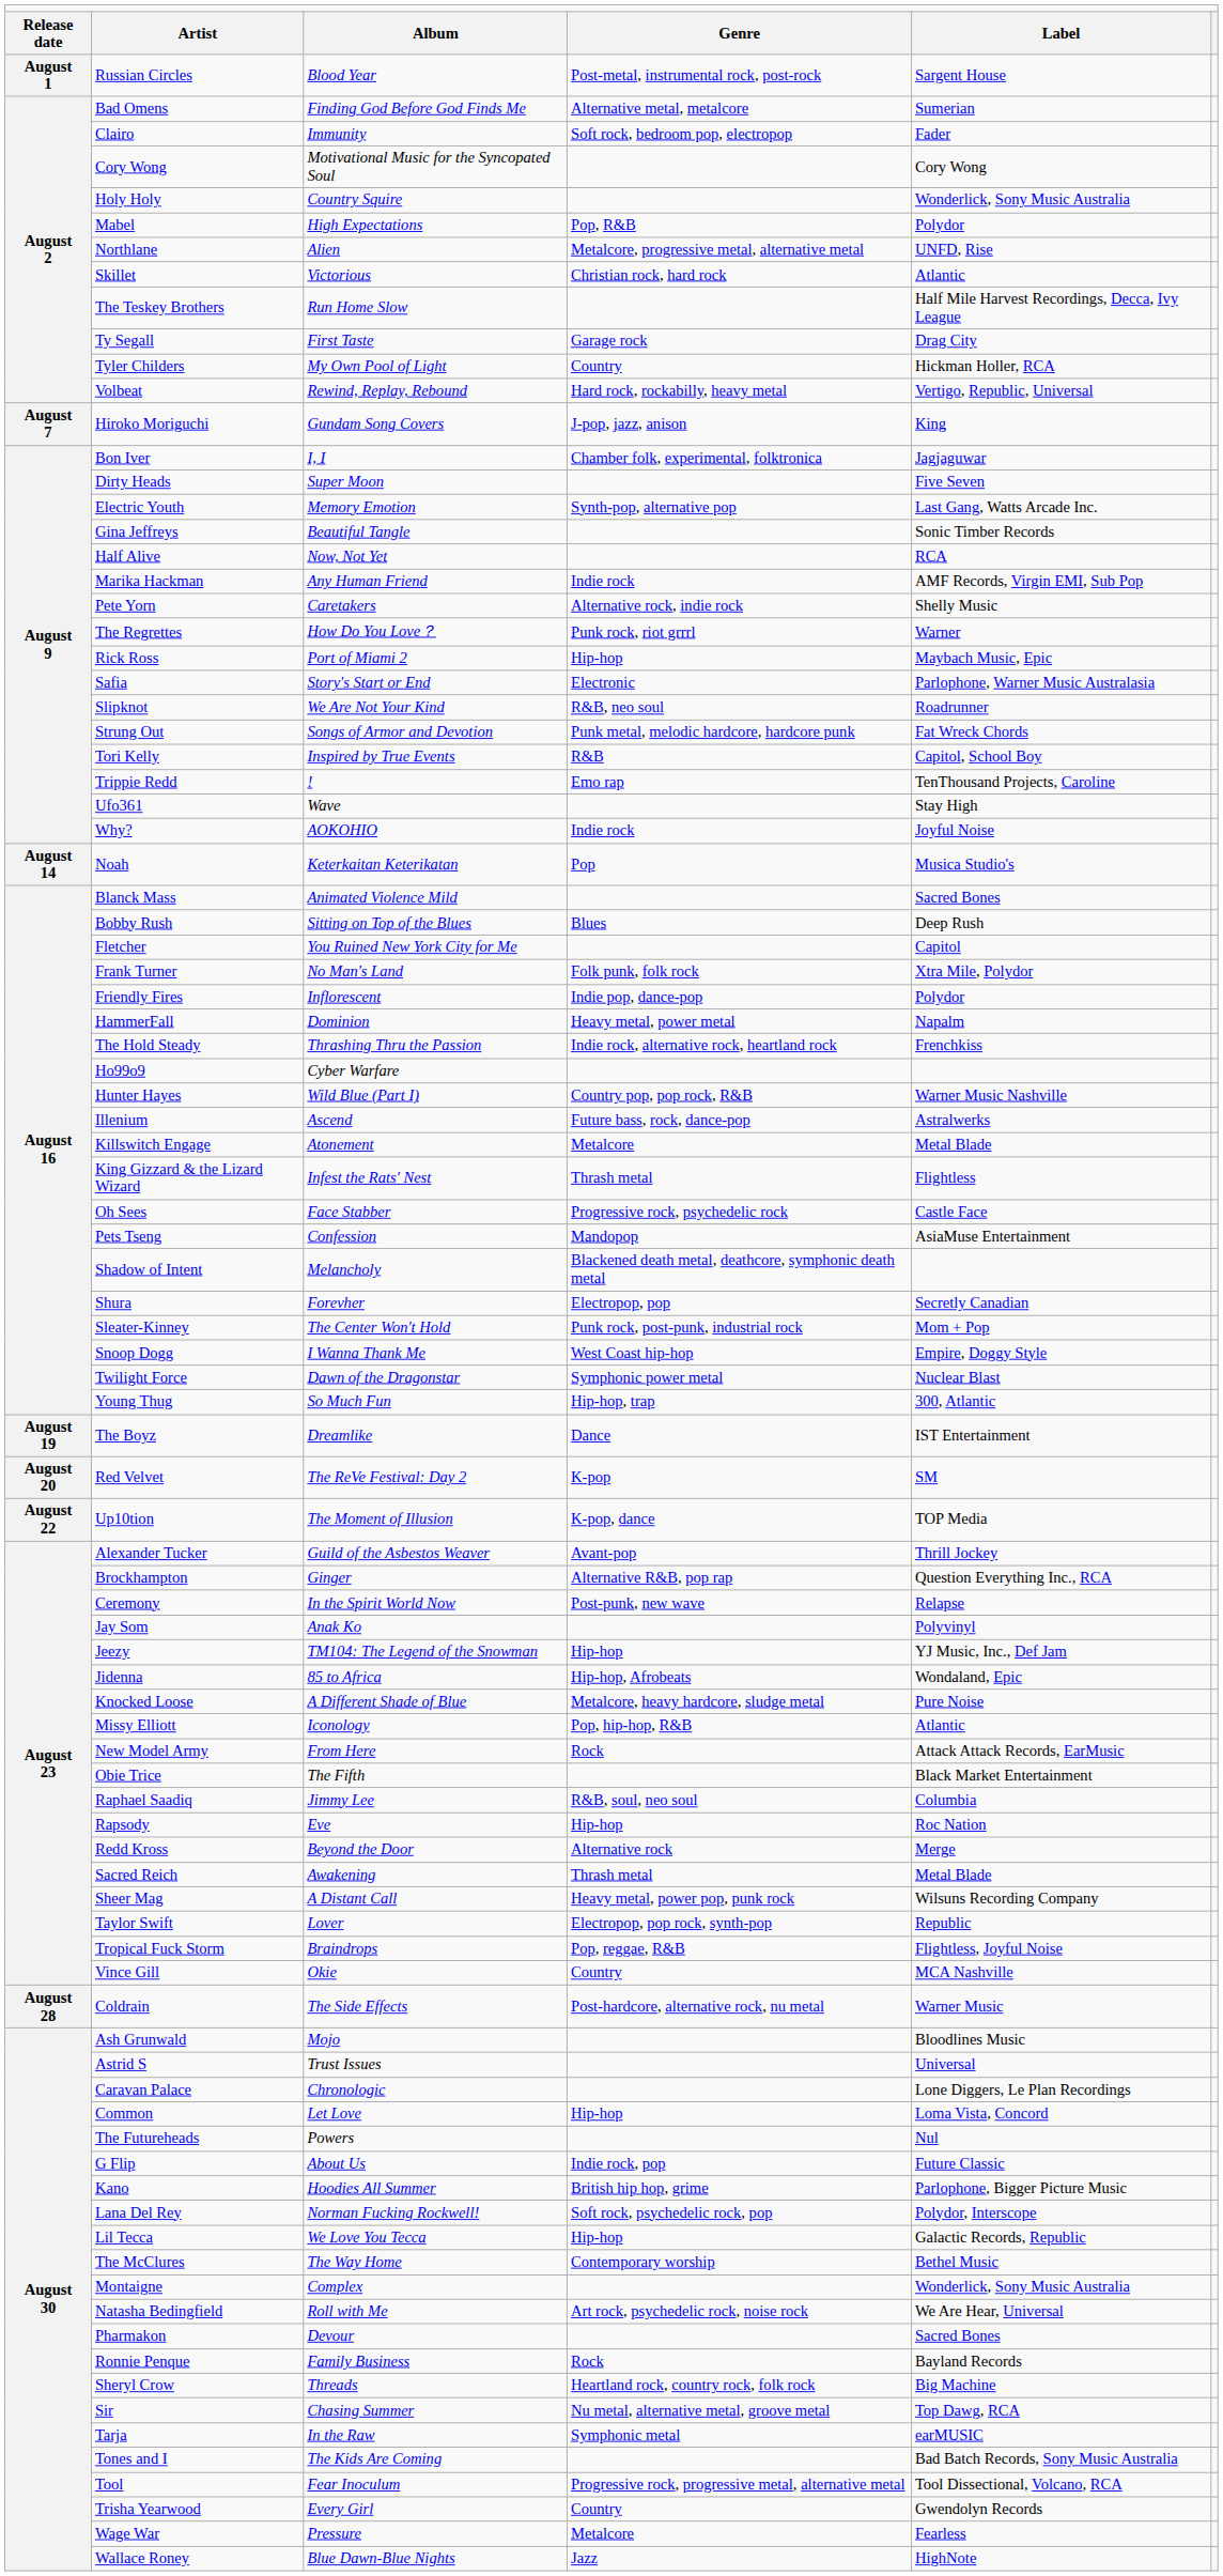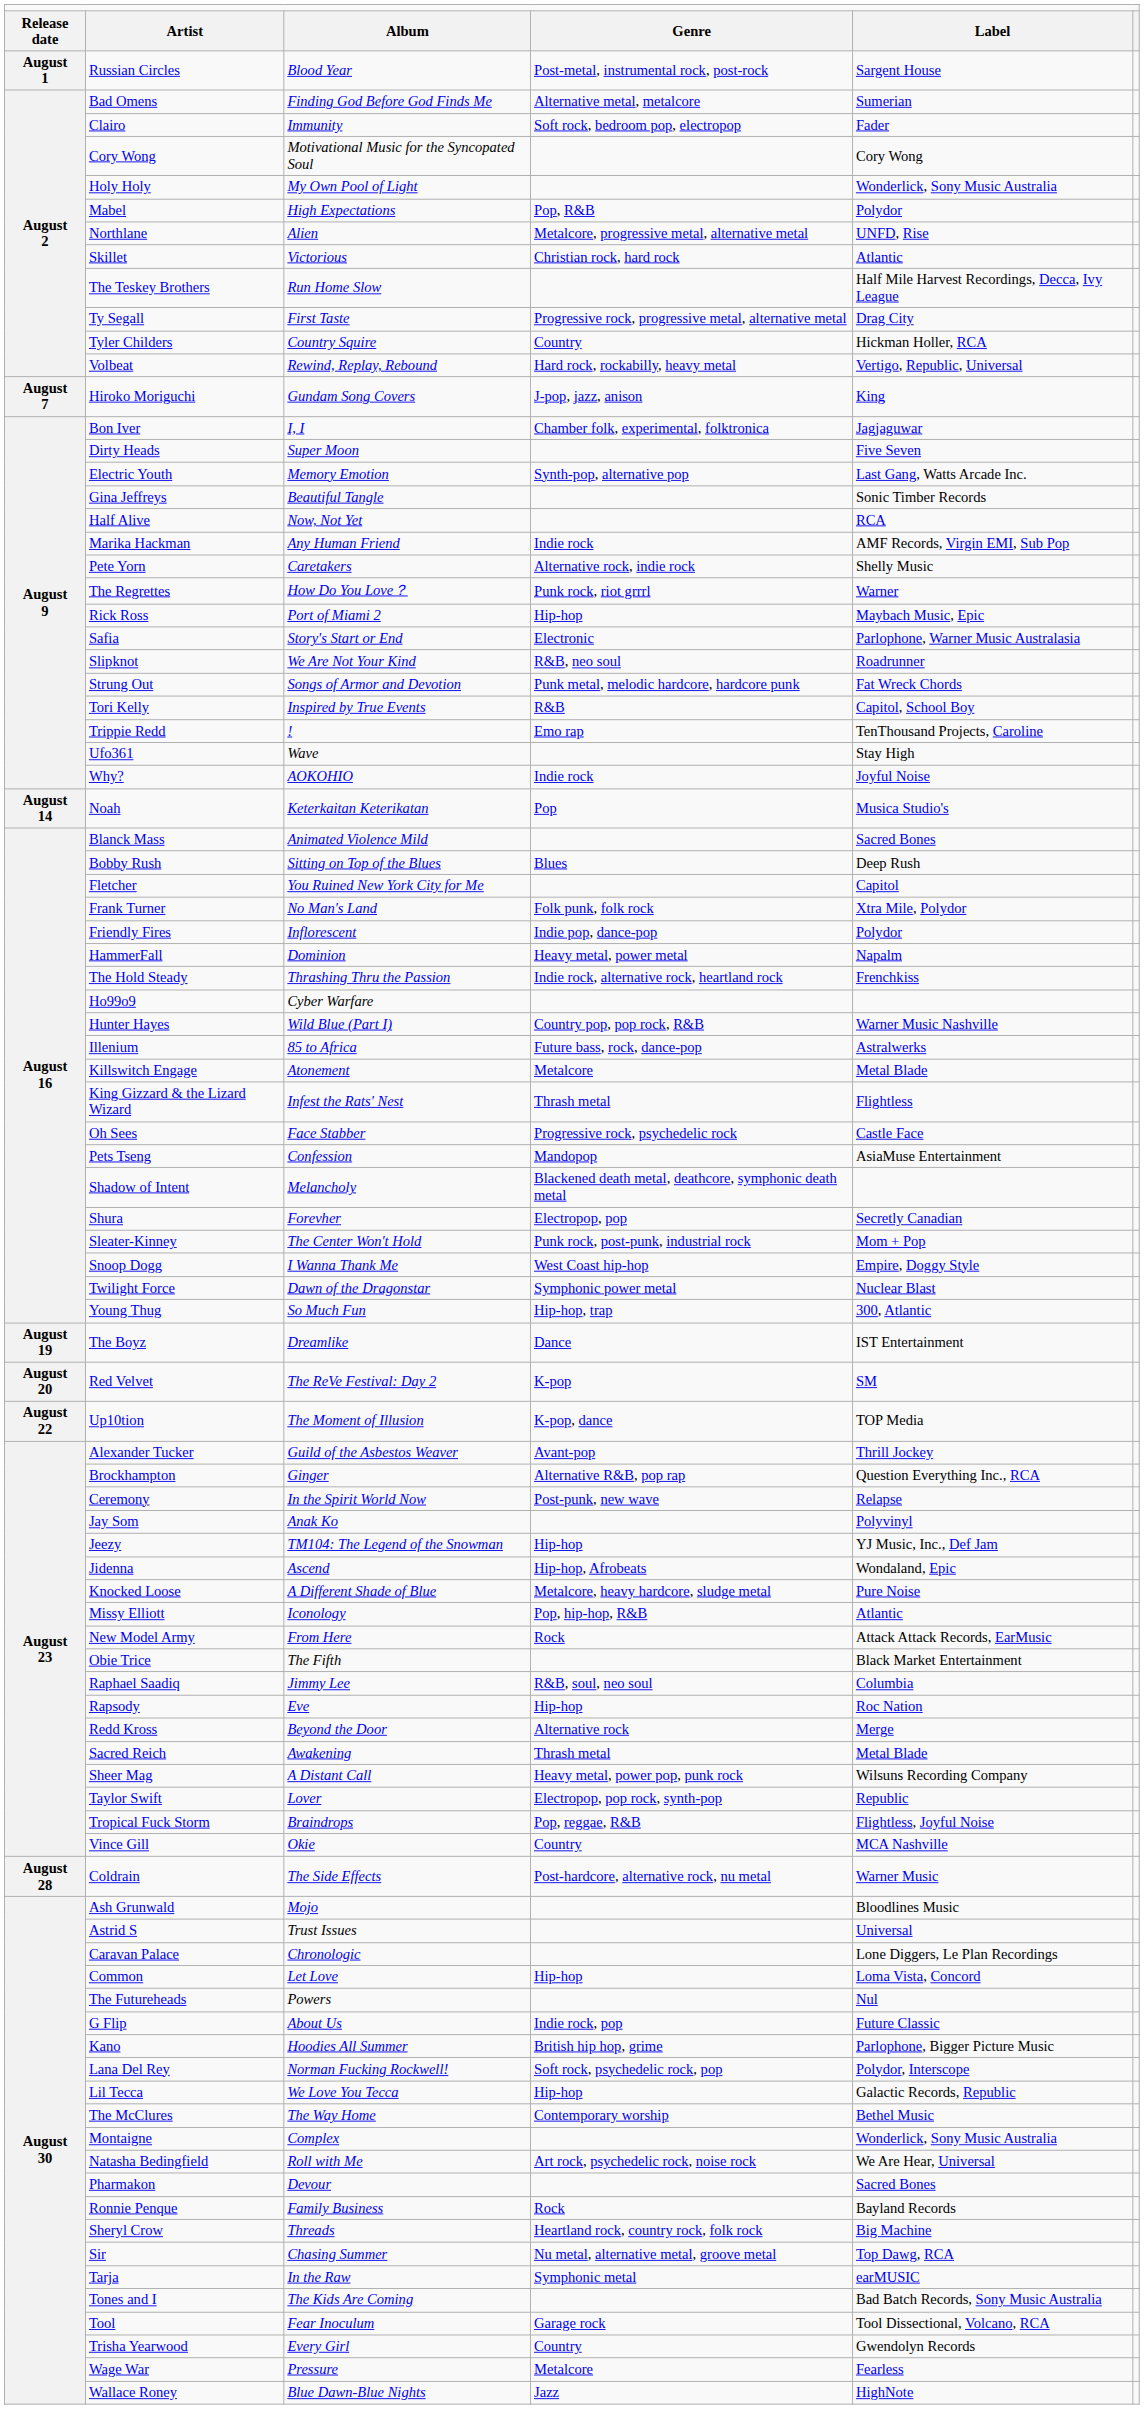Holy Holy | column 3: Country Squire -> My Own Pool of Light
Ty Segall | column 4: Garage rock -> Progressive rock, progressive metal, alternative metal
Tyler Childers | column 3: My Own Pool of Light -> Country Squire
Illenium | column 3: Ascend -> 85 to Africa
Jidenna | column 3: 85 to Africa -> Ascend
Tool | column 4: Progressive rock, progressive metal, alternative metal -> Garage rock
